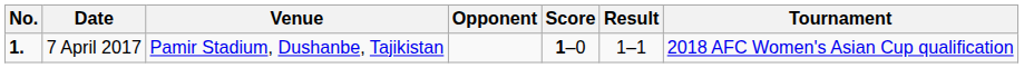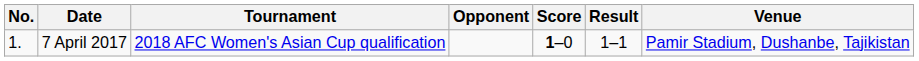columns swapped: Venue <-> Tournament
7 April 2017 | No.: bold -> normal
